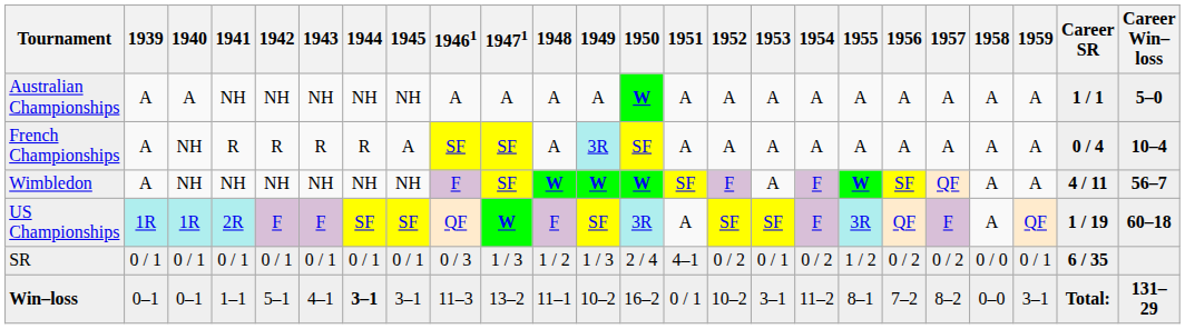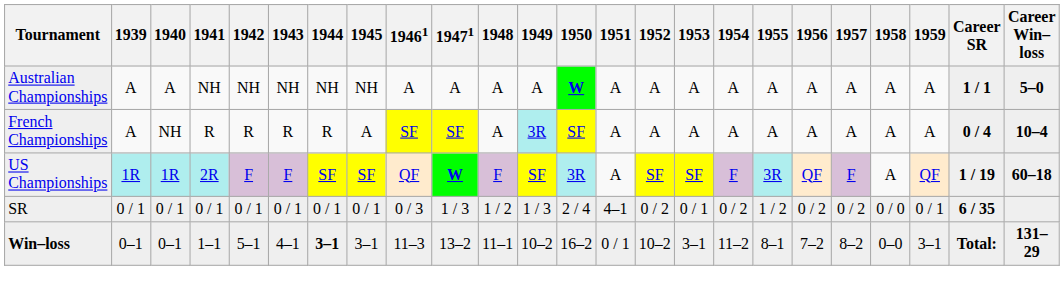- row: Wimbledon | A | NH | NH | NH | NH | NH | NH | F | SF | W | W | W | SF | F | A | F | W | SF | QF | A | A | 4 / 11 | 56–7
